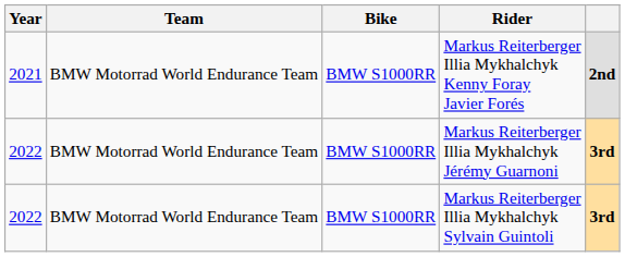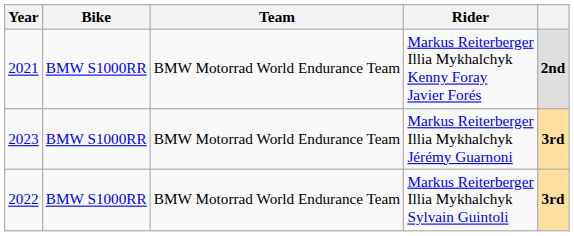columns swapped: Team <-> Bike
Markus Reiterberger Illia Mykhalchyk Jérémy Guarnoni | Year: 2022 -> 2023
